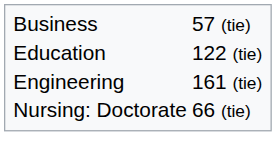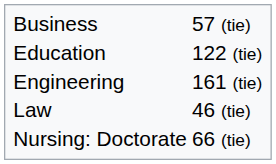+ row: Law | 46 (tie)
